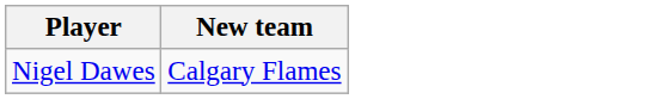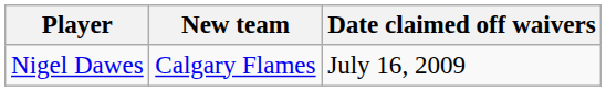+ column: Date claimed off waivers | July 16, 2009
